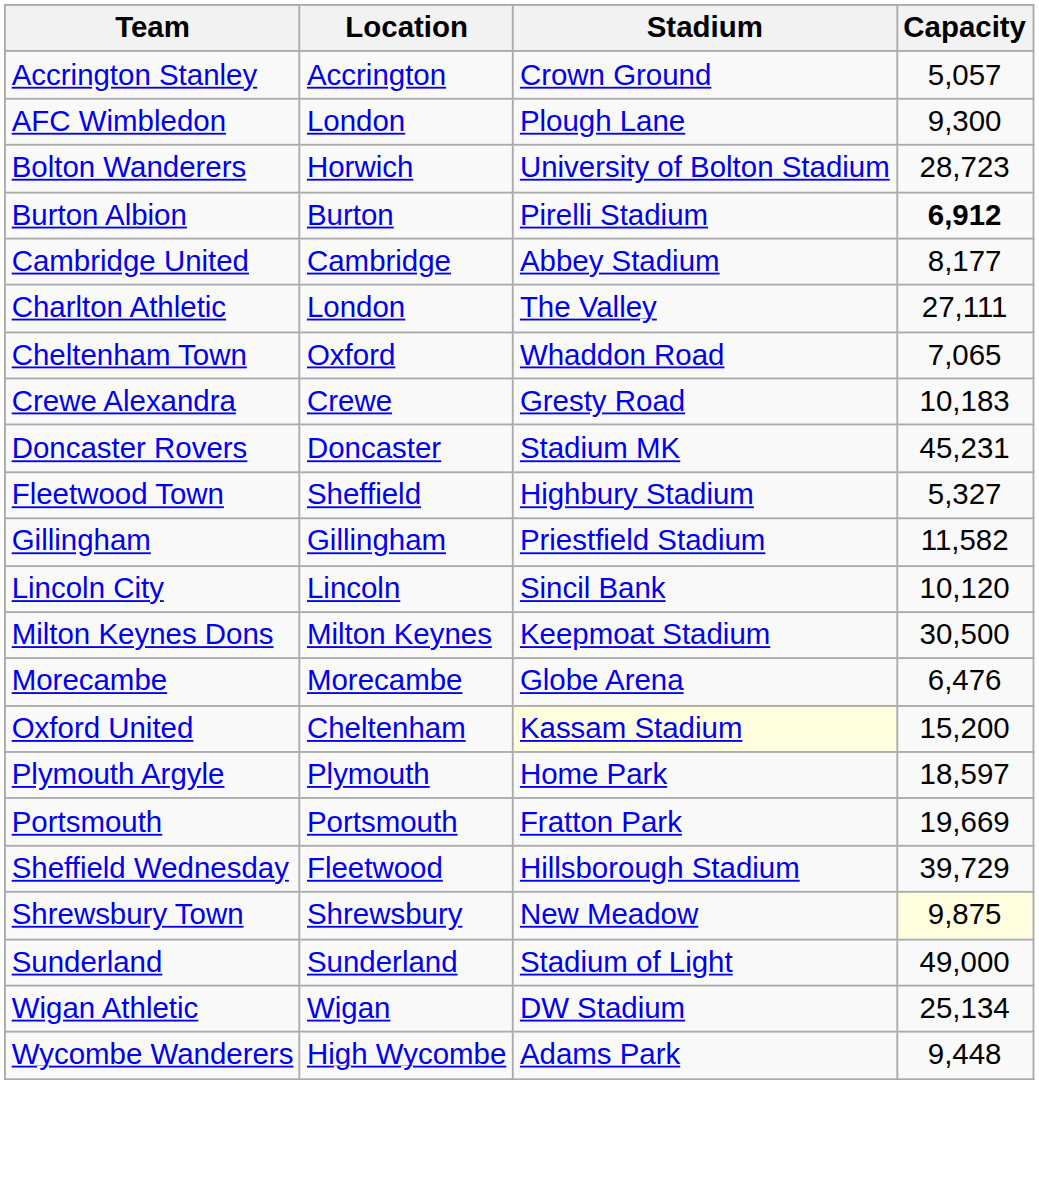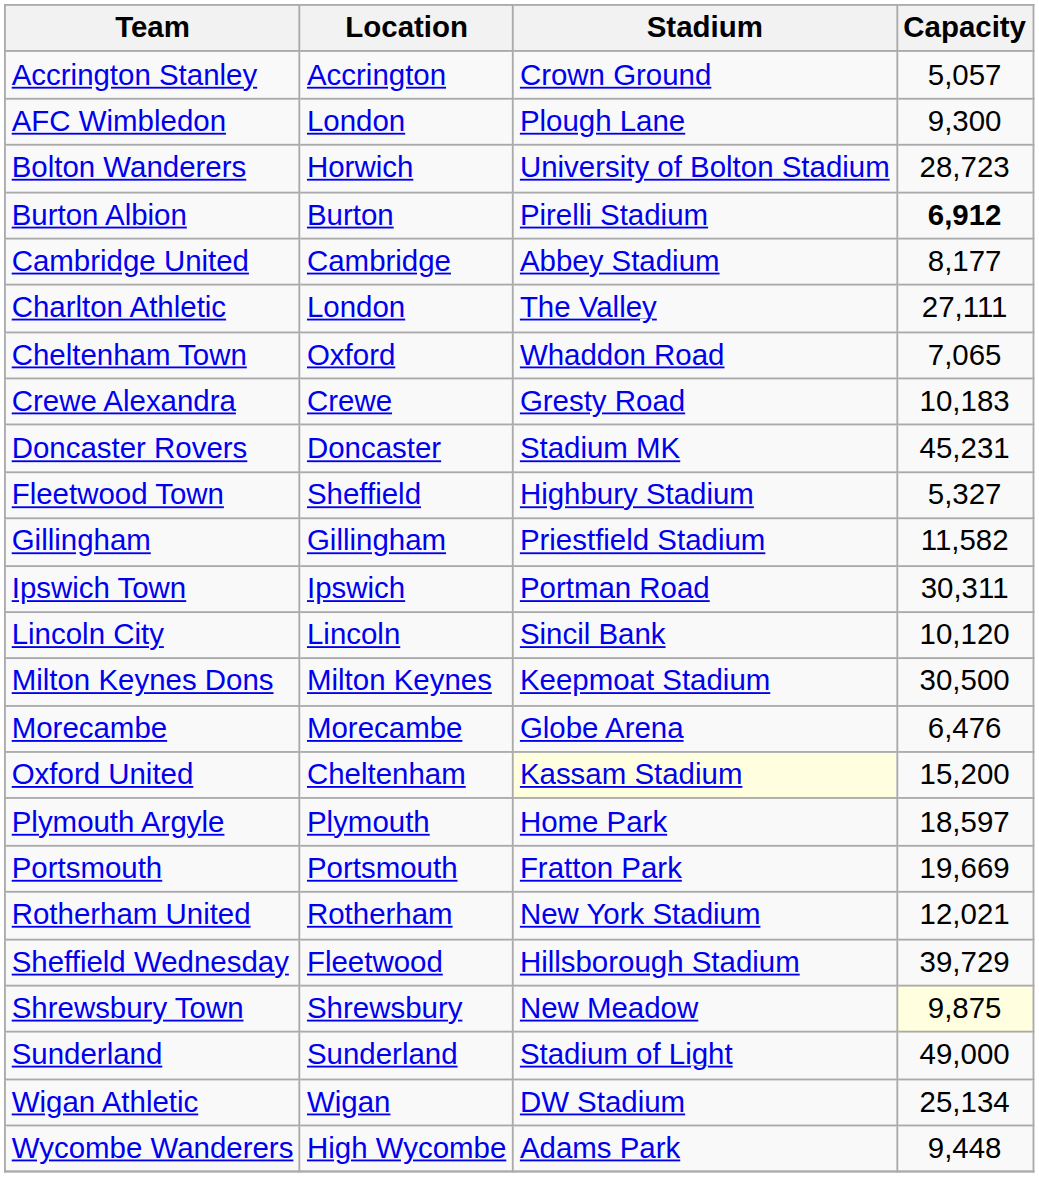+ row: Ipswich Town | Ipswich | Portman Road | 30,311
+ row: Rotherham United | Rotherham | New York Stadium | 12,021
